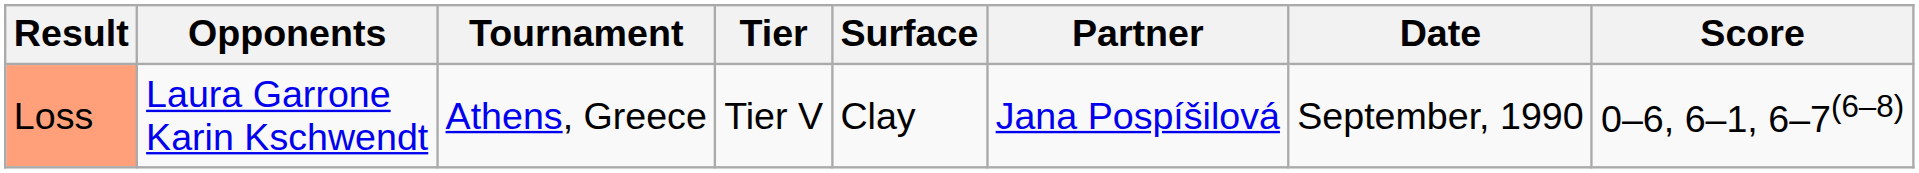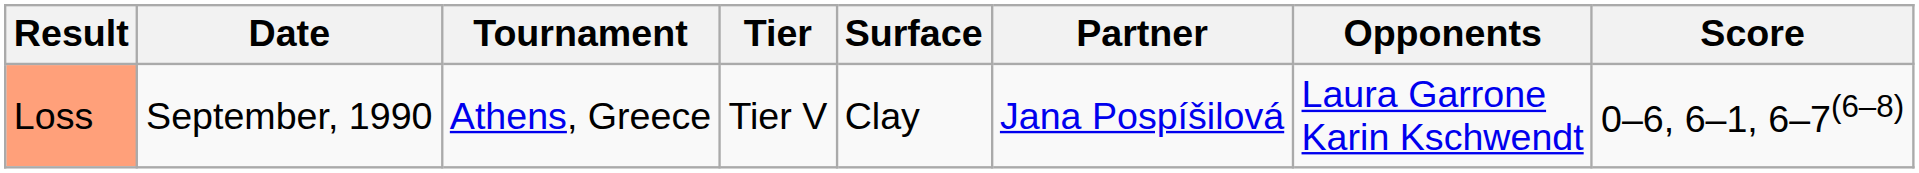columns swapped: Date <-> Opponents
